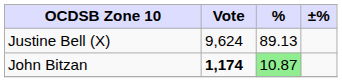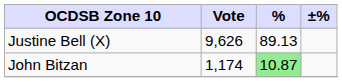Justine Bell (X) | Vote: 9,624 -> 9,626
John Bitzan | Vote: bold -> normal
